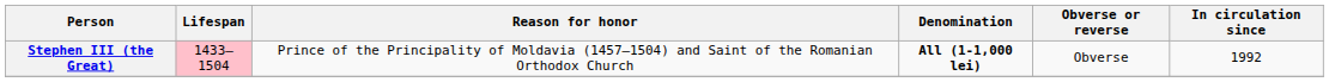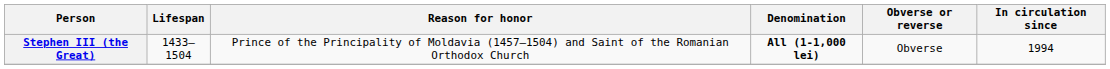Stephen III (the Great) | Lifespan: pink background -> no background
Stephen III (the Great) | In circulation since: 1992 -> 1994
